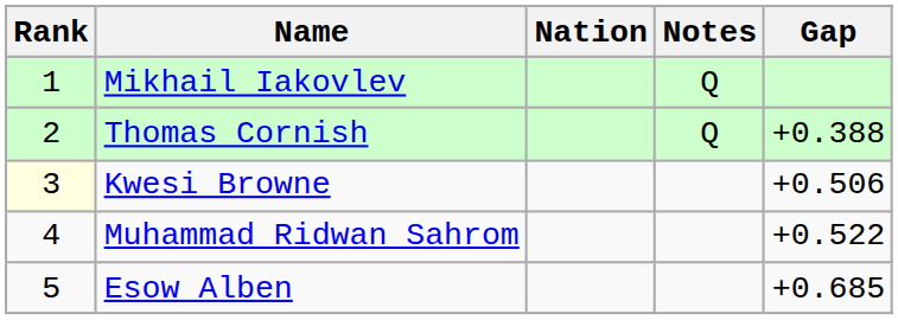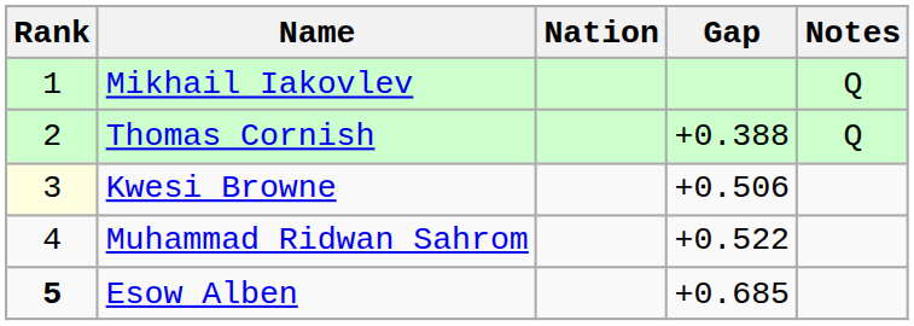columns swapped: Gap <-> Notes
Esow Alben | Rank: normal -> bold
